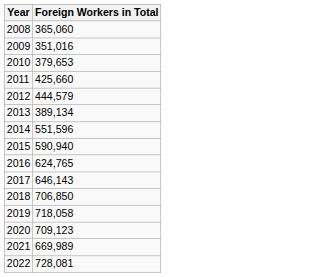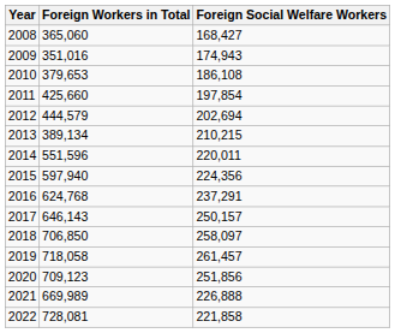+ column: Foreign Social Welfare Workers | 168,427 | 174,943 | 186,108 | 197,854 | 202,694 | 210,215 | 220,011 | 224,356 | 237,291 | 250,157 | 258,097 | 261,457 | 251,856 | 226,888 | 221,858
2015 | Foreign Workers in Total: 590,940 -> 597,940
2016 | Foreign Workers in Total: 624,765 -> 624,768
